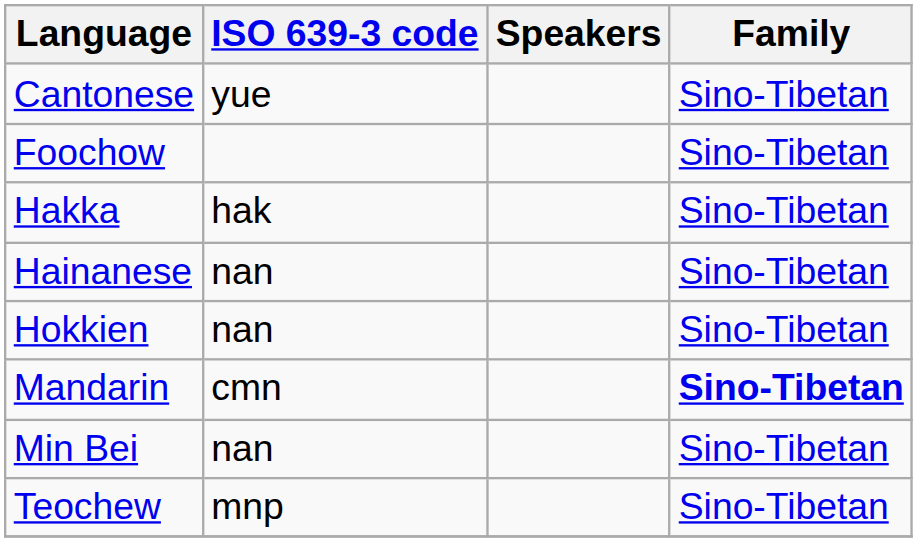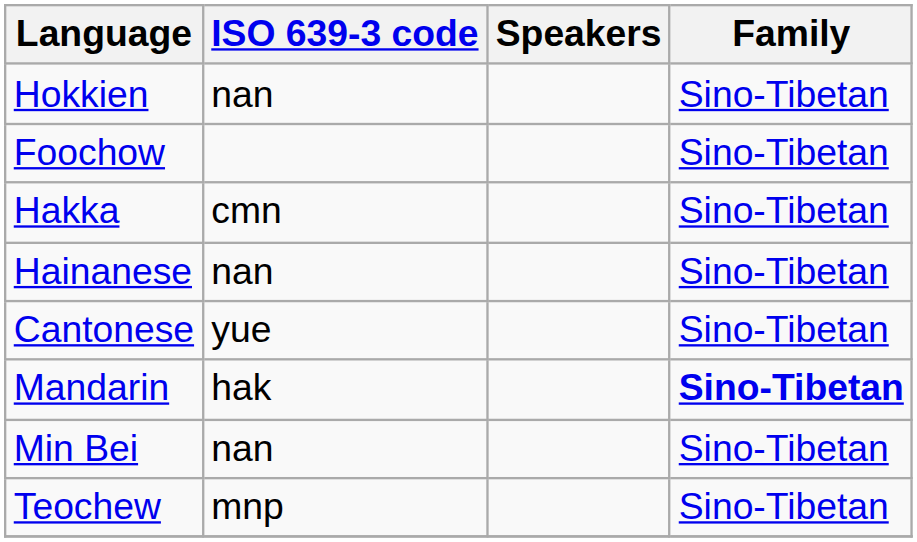rows swapped: Cantonese <-> Hokkien
Hakka | ISO 639-3 code: hak -> cmn
Mandarin | ISO 639-3 code: cmn -> hak
